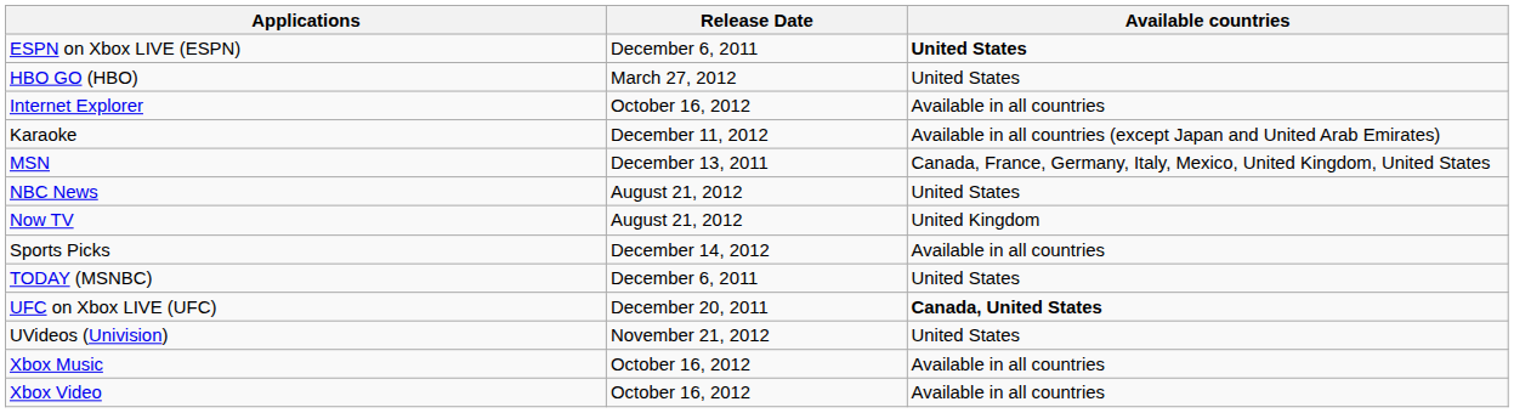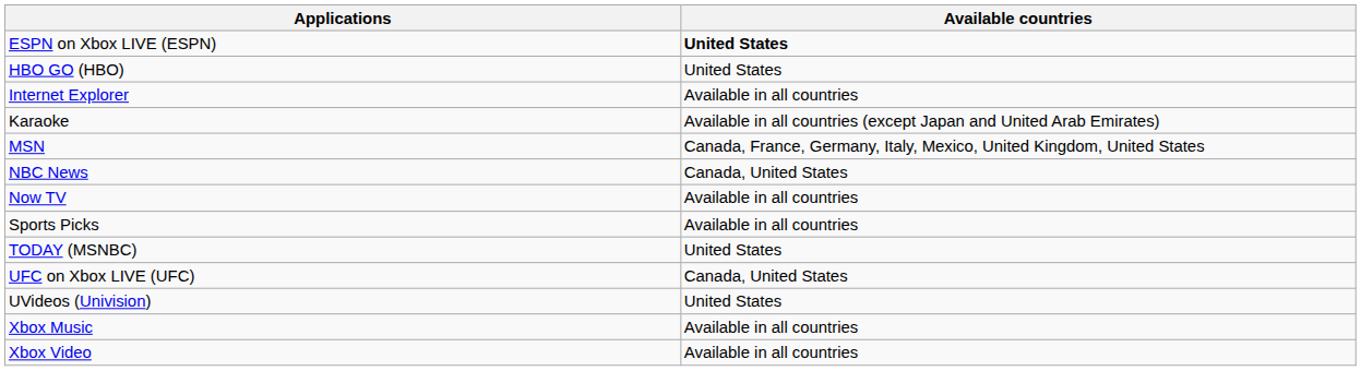- column: Release Date | December 6, 2011 | March 27, 2012 | October 16, 2012 | December 11, 2012 | December 13, 2011 | August 21, 2012 | August 21, 2012 | December 14, 2012 | December 6, 2011 | December 20, 2011 | November 21, 2012 | October 16, 2012 | October 16, 2012
NBC News | Available countries: United States -> Canada, United States
Now TV | Available countries: United Kingdom -> Available in all countries
UFC on Xbox LIVE (UFC) | Available countries: bold -> normal
